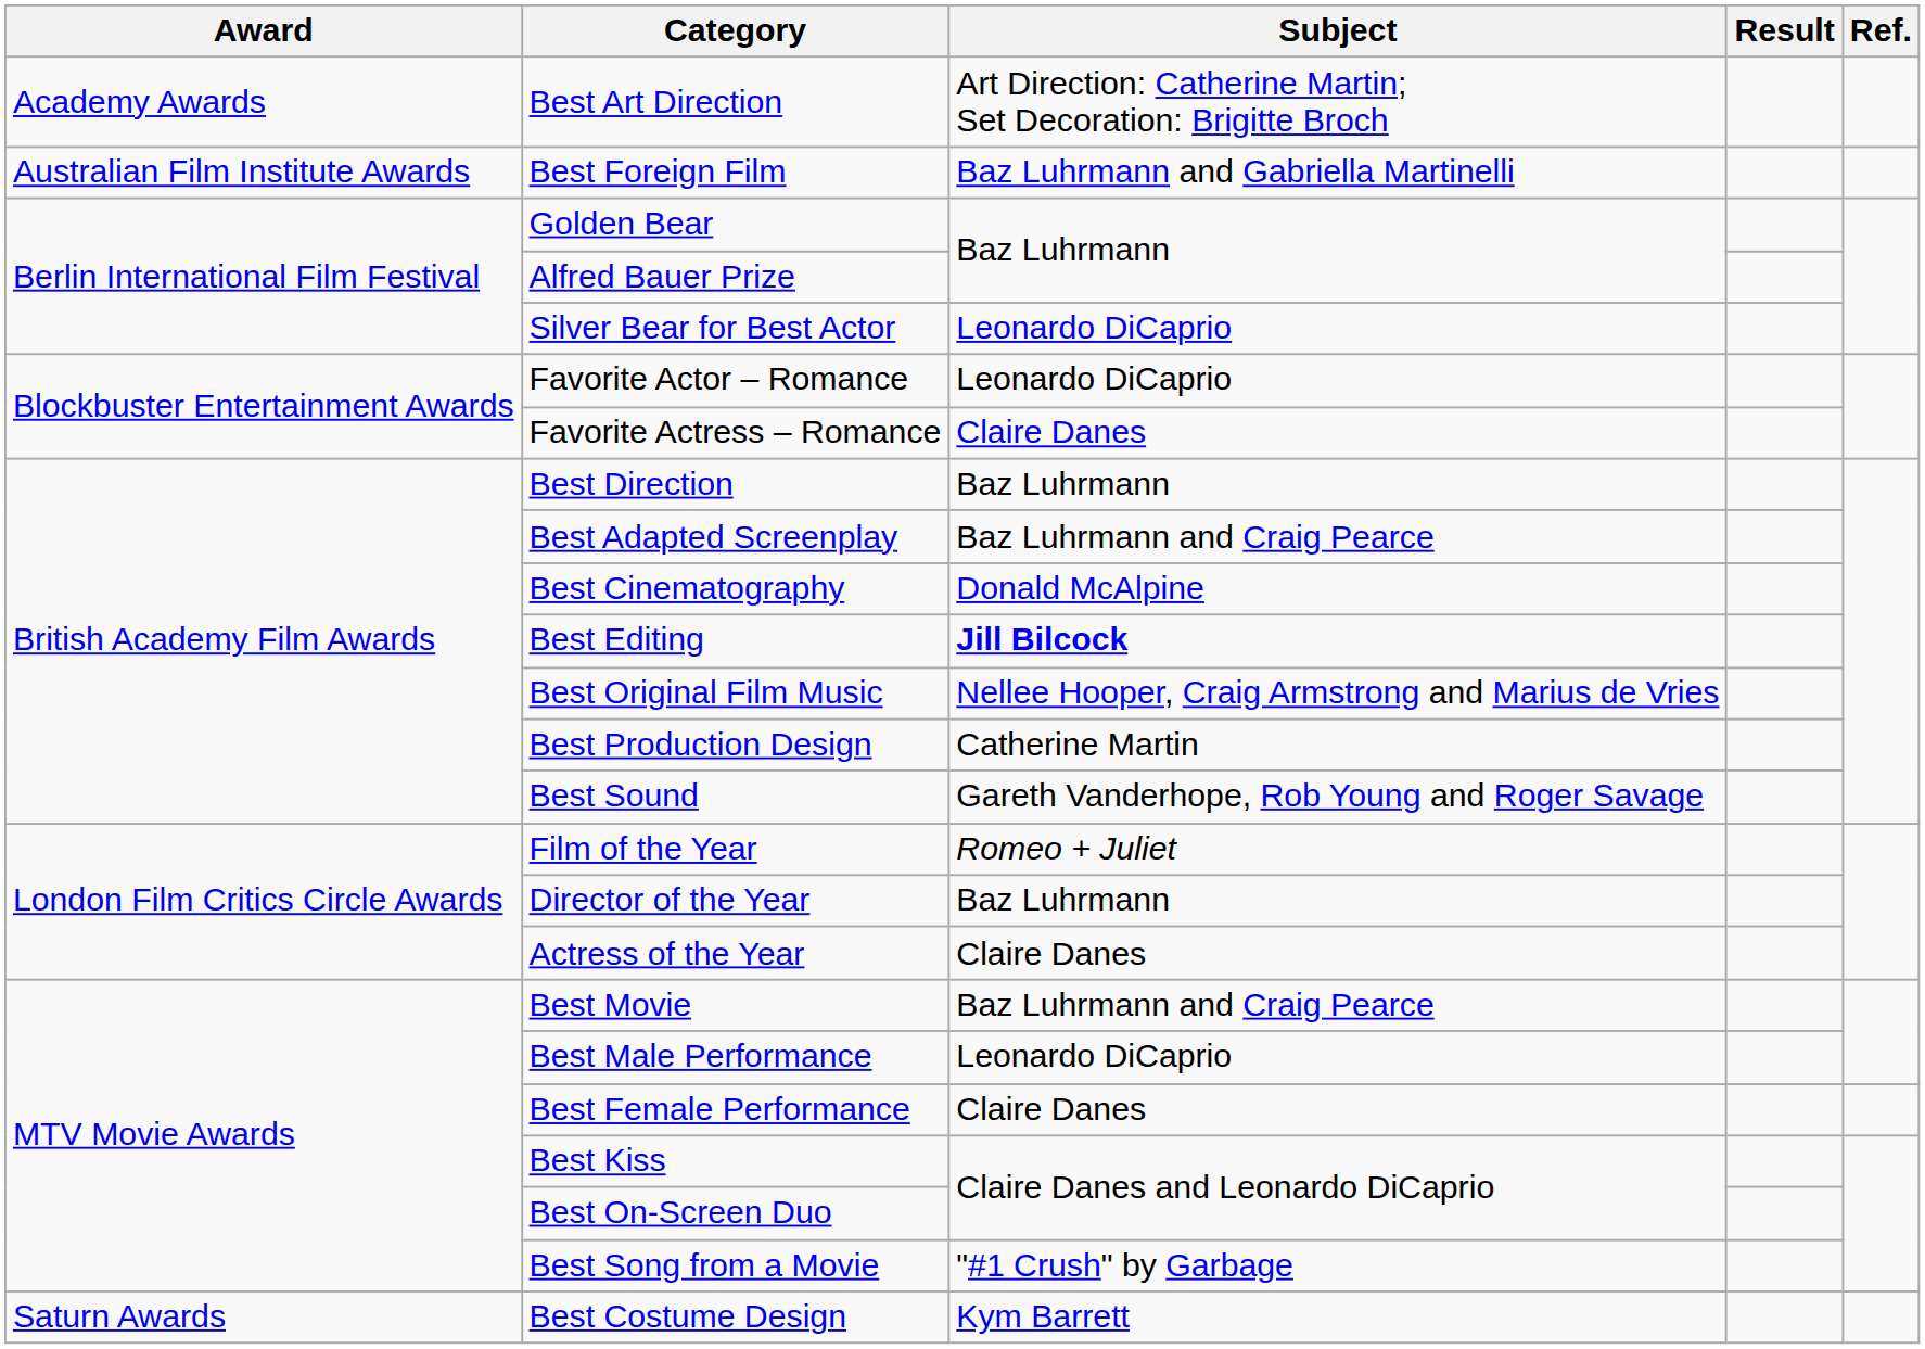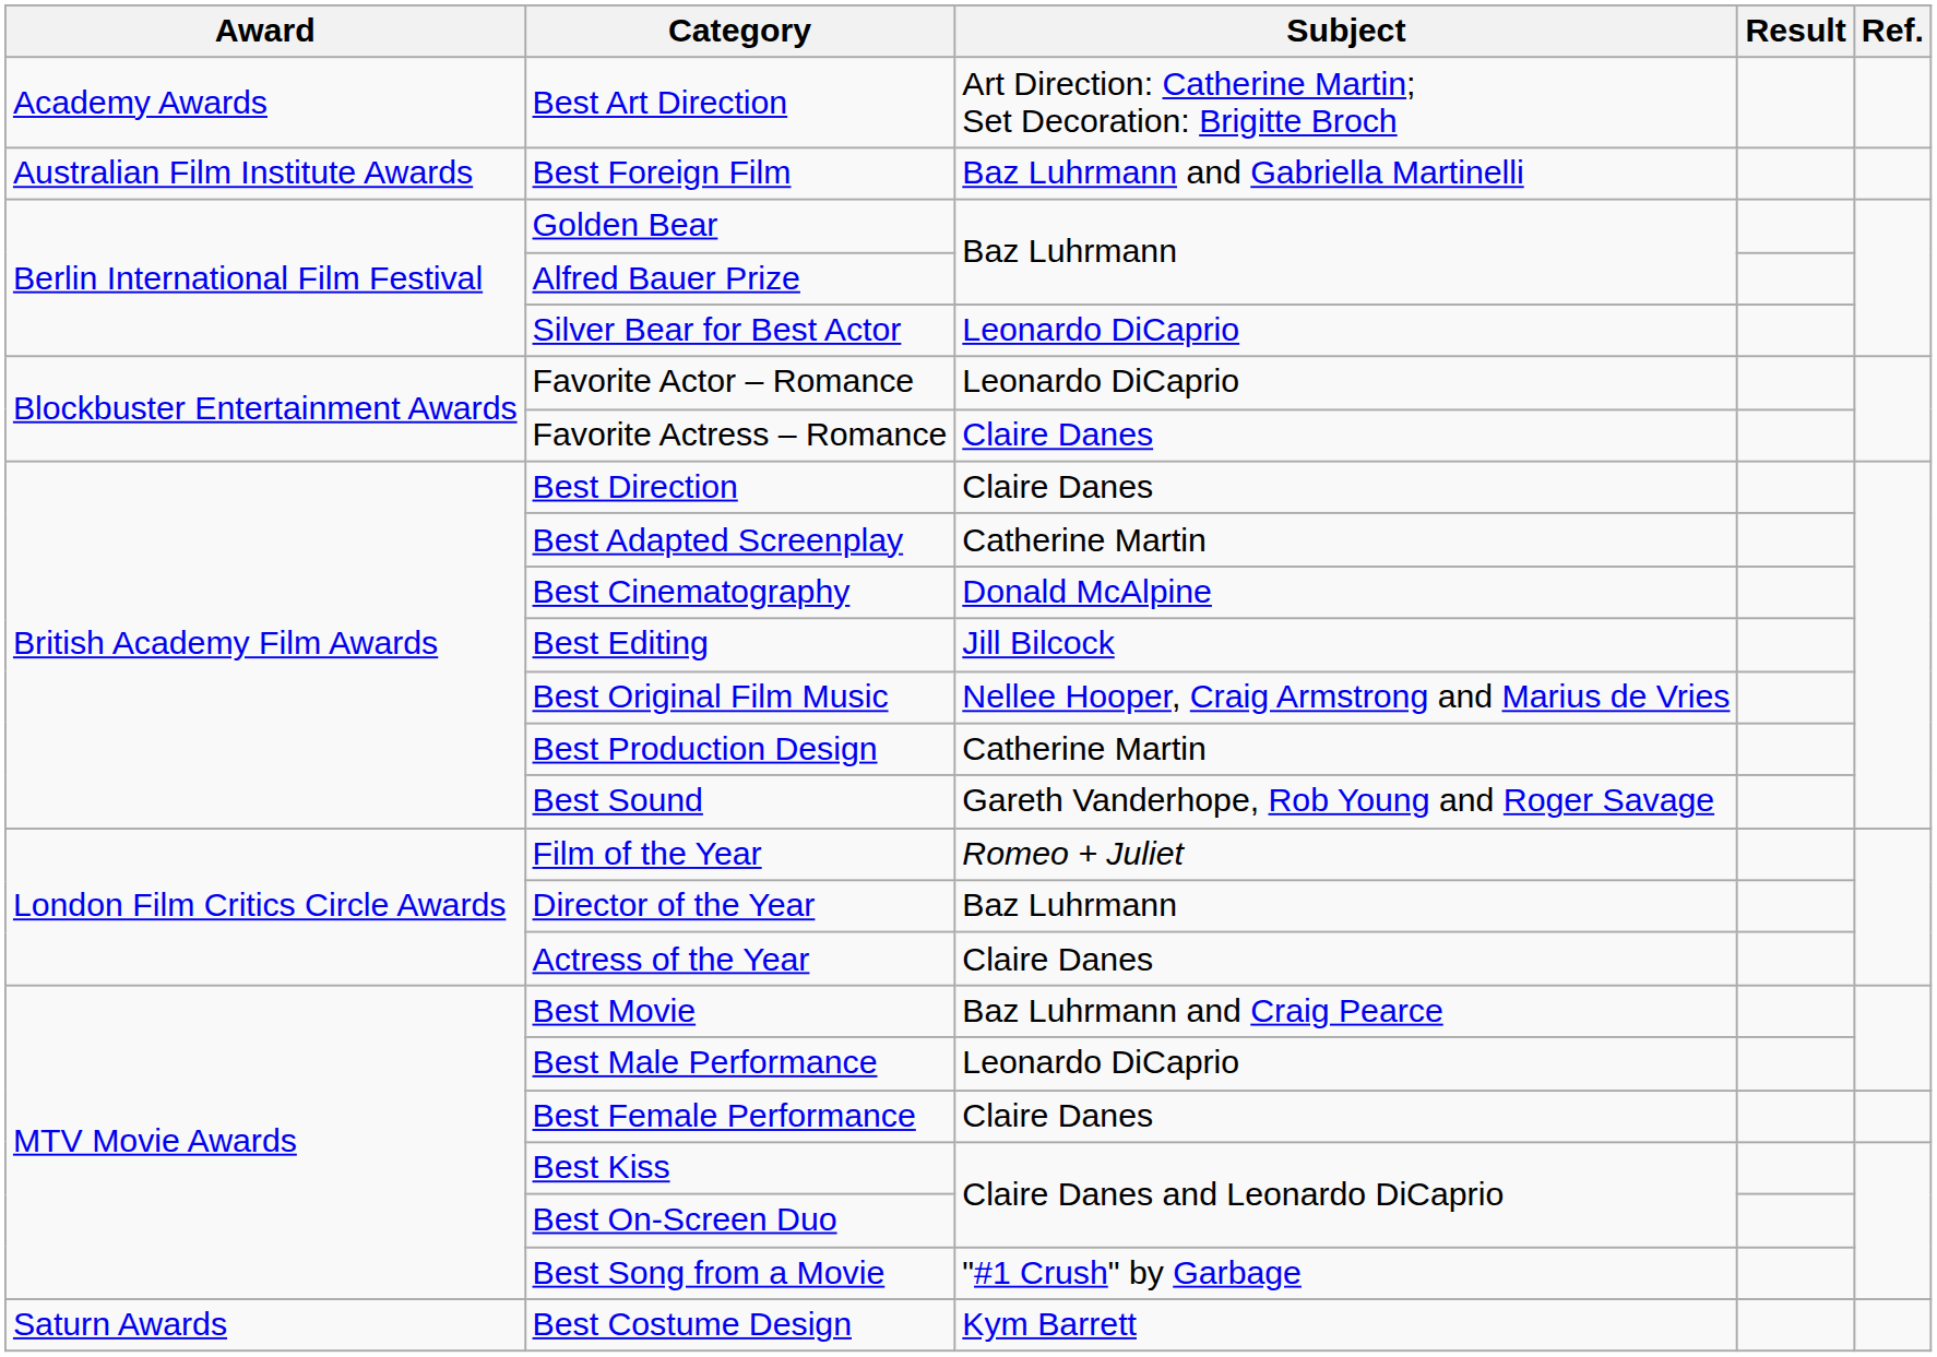Best Direction | Subject: Baz Luhrmann -> Claire Danes
Best Adapted Screenplay | Subject: Baz Luhrmann and Craig Pearce -> Catherine Martin
Best Editing | Subject: bold -> normal
